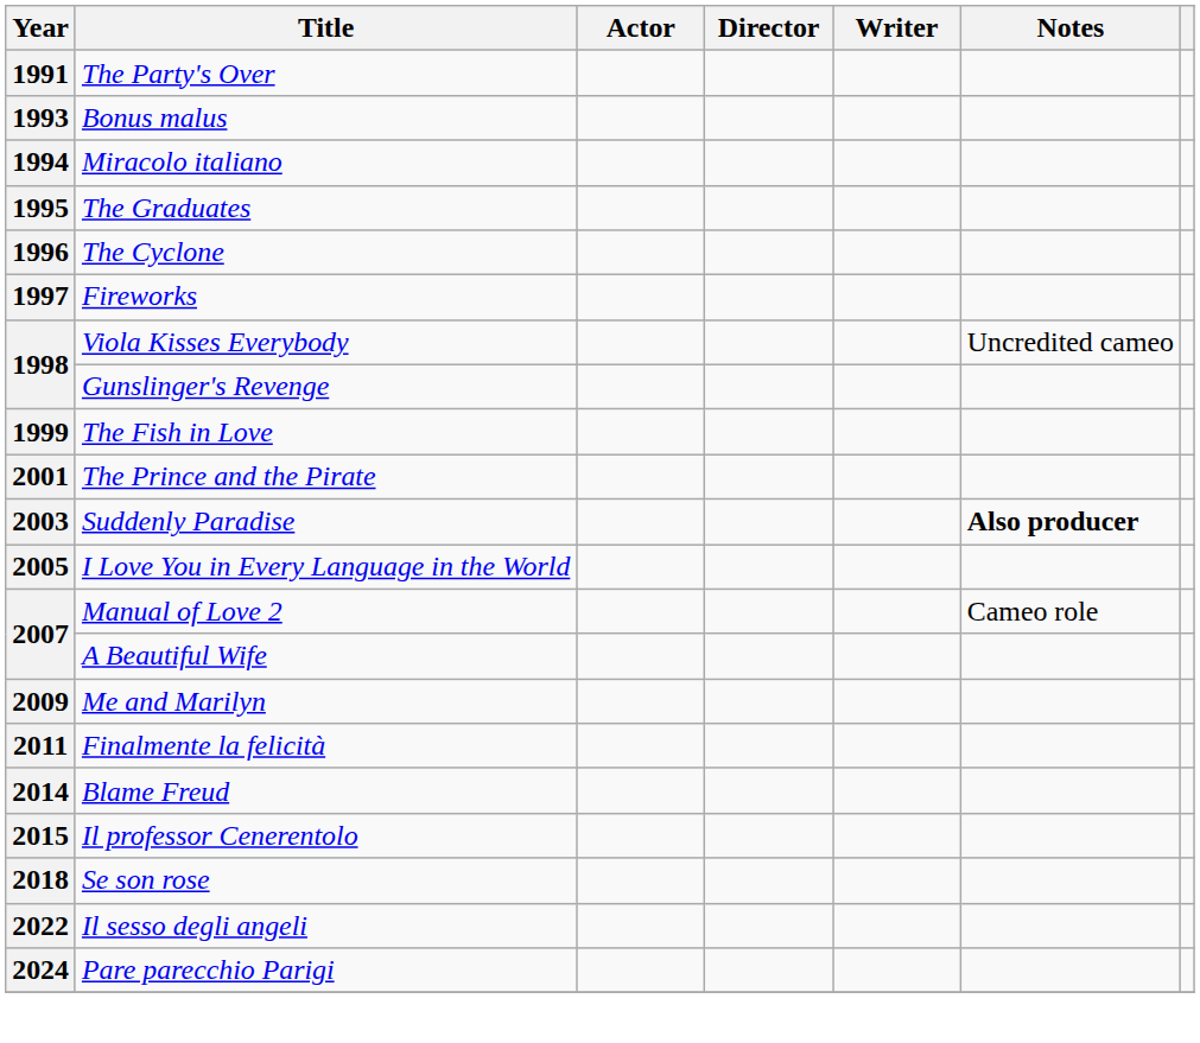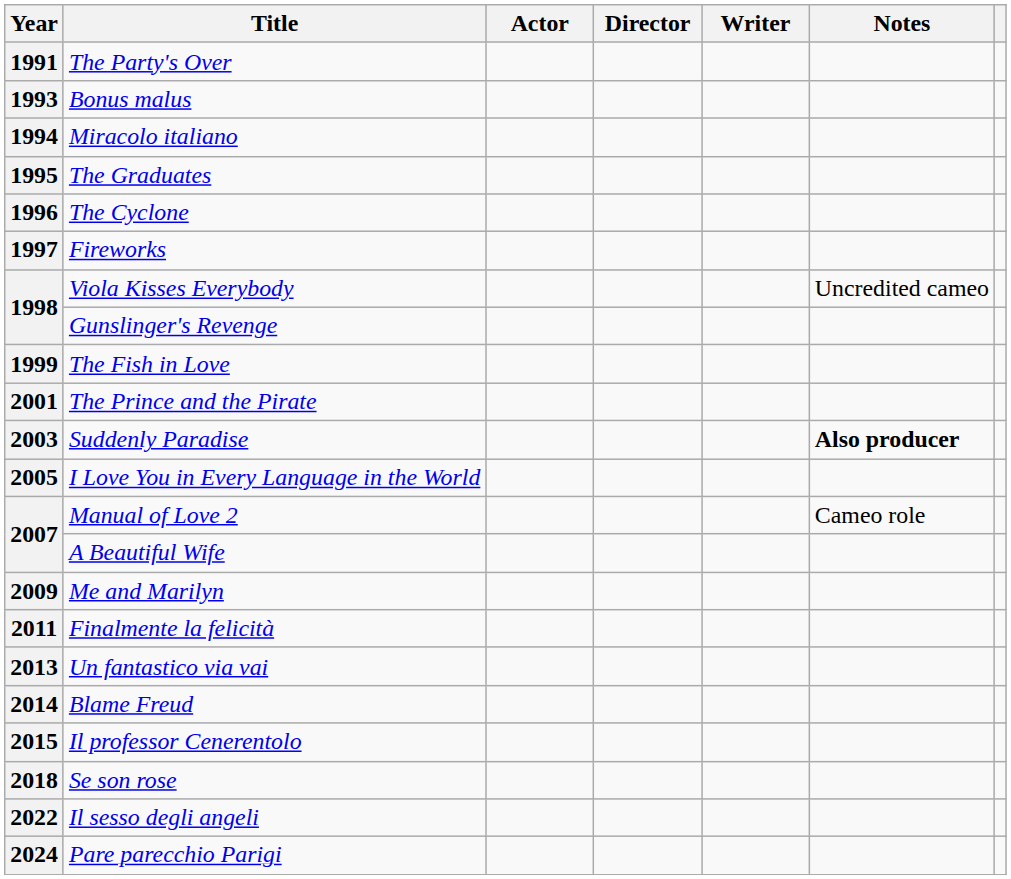+ row: 2013 | Un fantastico via vai
